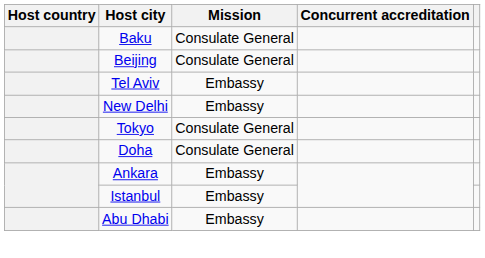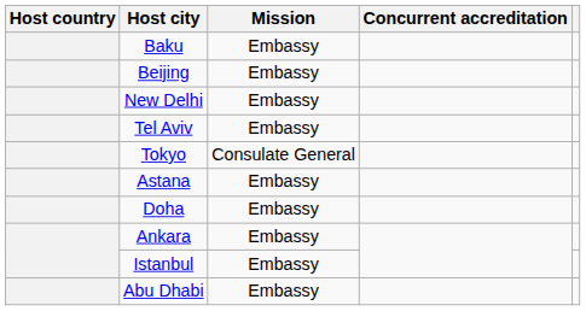Baku | Mission: Consulate General -> Embassy
Beijing | Mission: Consulate General -> Embassy
rows swapped: New Delhi <-> Tel Aviv
+ row: Astana | Embassy
Doha | Mission: Consulate General -> Embassy
